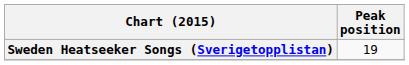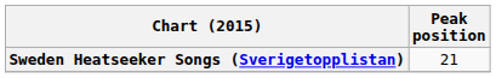Sweden Heatseeker Songs (Sverigetopplistan) | Peak position: 19 -> 21
